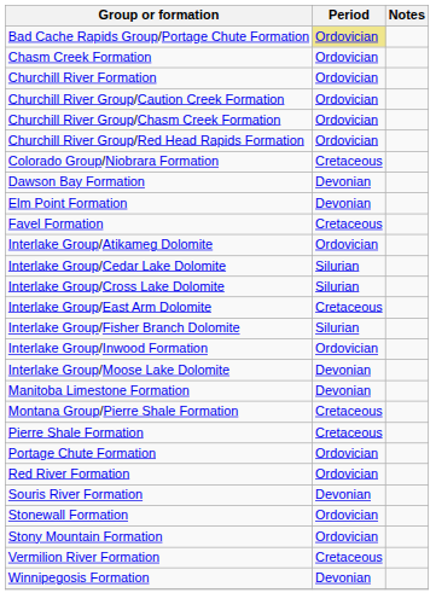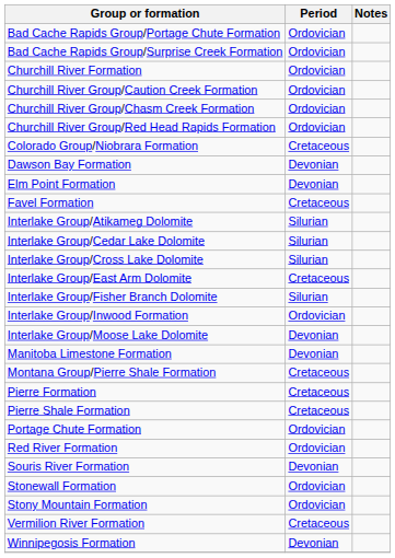Bad Cache Rapids Group/Portage Chute Formation | Period: khaki background -> no background
+ row: Bad Cache Rapids Group/Surprise Creek Formation | Ordovician
- row: Chasm Creek Formation | Ordovician
Interlake Group/Atikameg Dolomite | Period: Ordovician -> Silurian
+ row: Pierre Formation | Cretaceous
